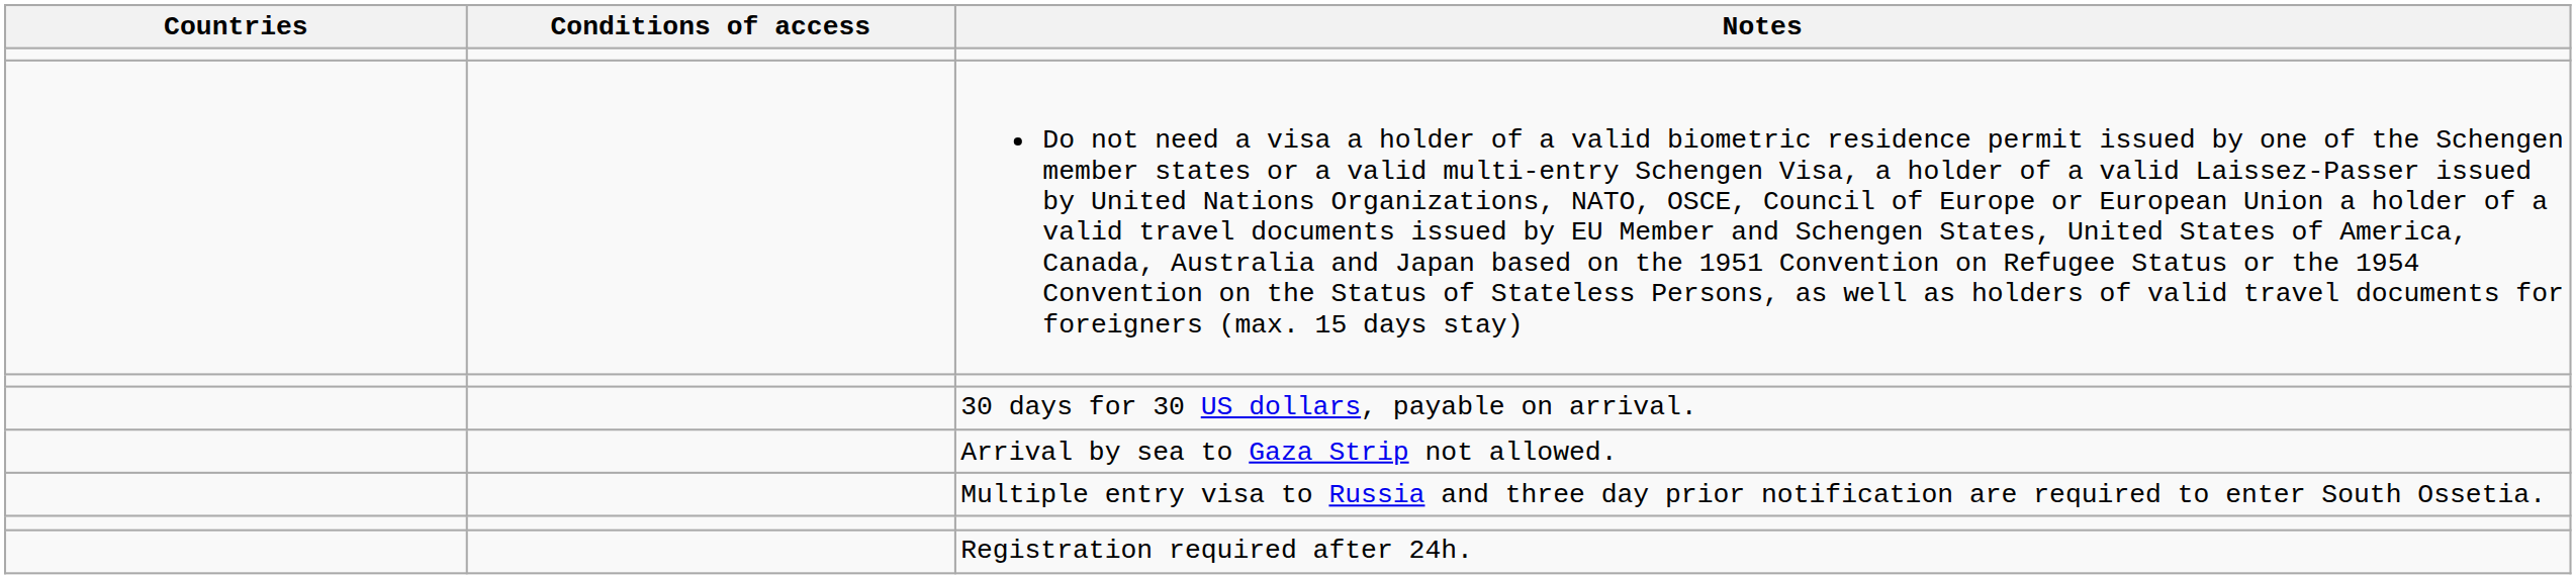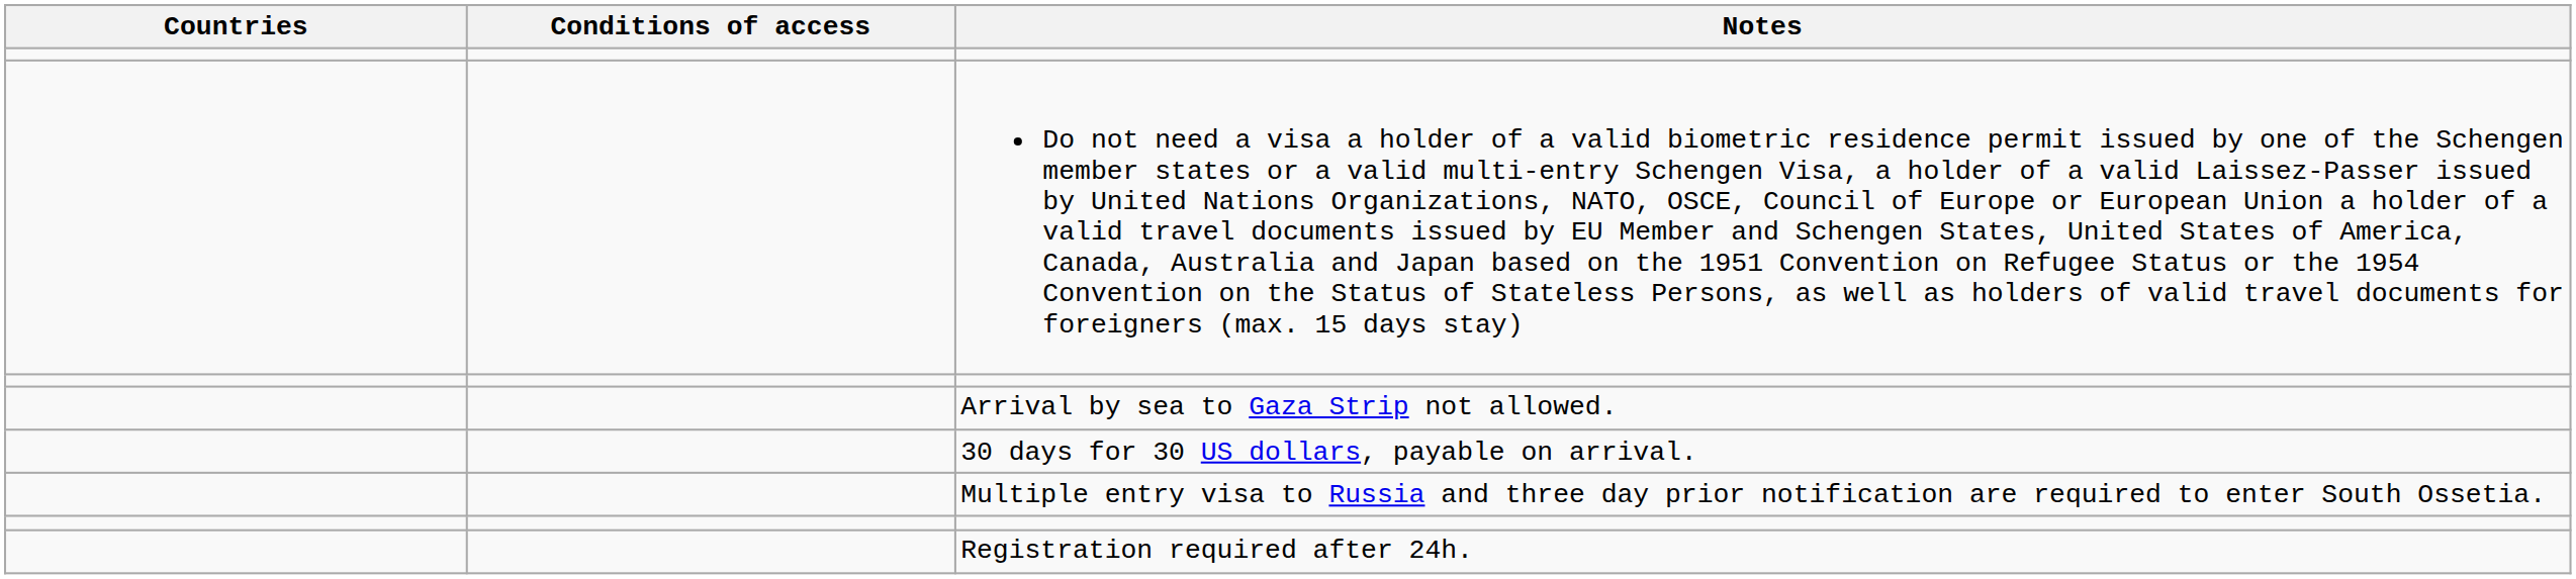rows swapped: Arrival by sea to Gaza Strip not allowed. <-> 30 days for 30 US dollars, payable on arrival.
